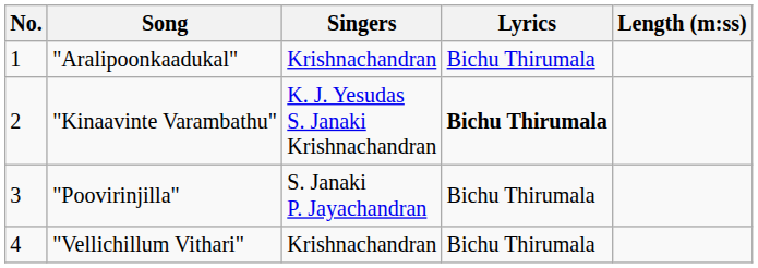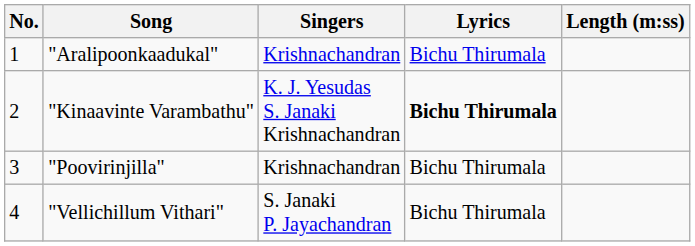"Poovirinjilla" | Singers: S. Janaki P. Jayachandran -> Krishnachandran
"Vellichillum Vithari" | Singers: Krishnachandran -> S. Janaki P. Jayachandran
